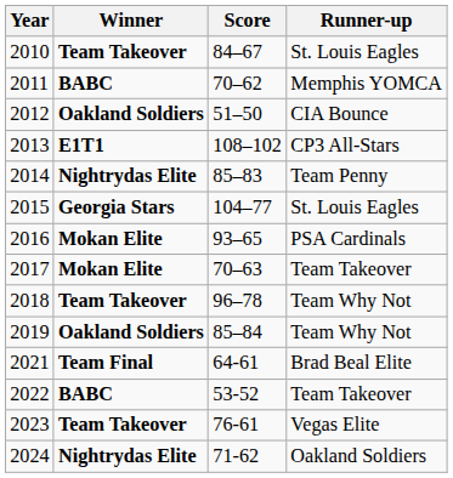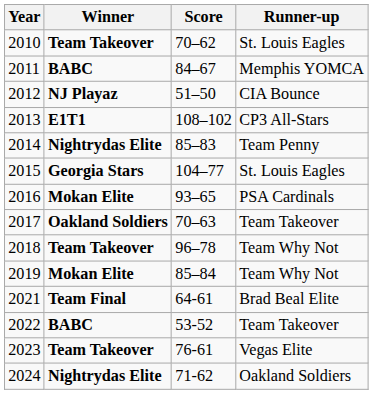2010 | Score: 84–67 -> 70–62
2011 | Score: 70–62 -> 84–67
2012 | Winner: Oakland Soldiers -> NJ Playaz
2017 | Winner: Mokan Elite -> Oakland Soldiers
2019 | Winner: Oakland Soldiers -> Mokan Elite
